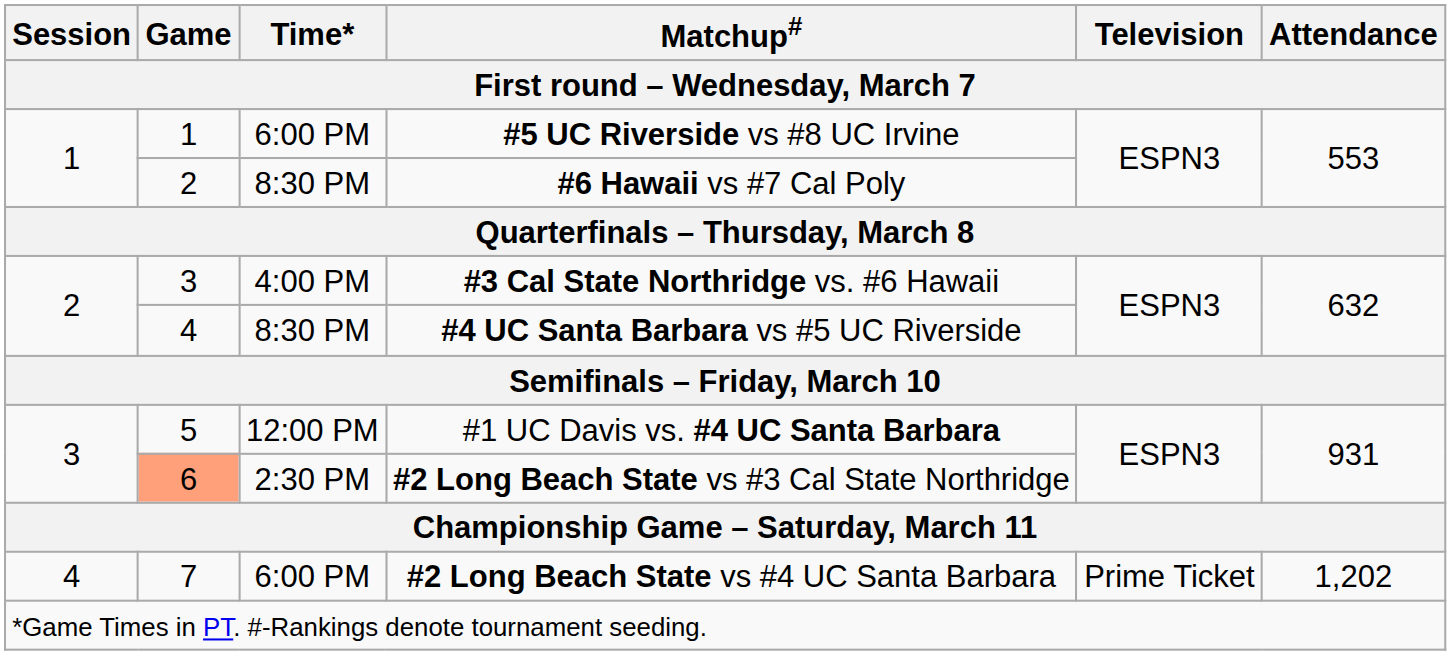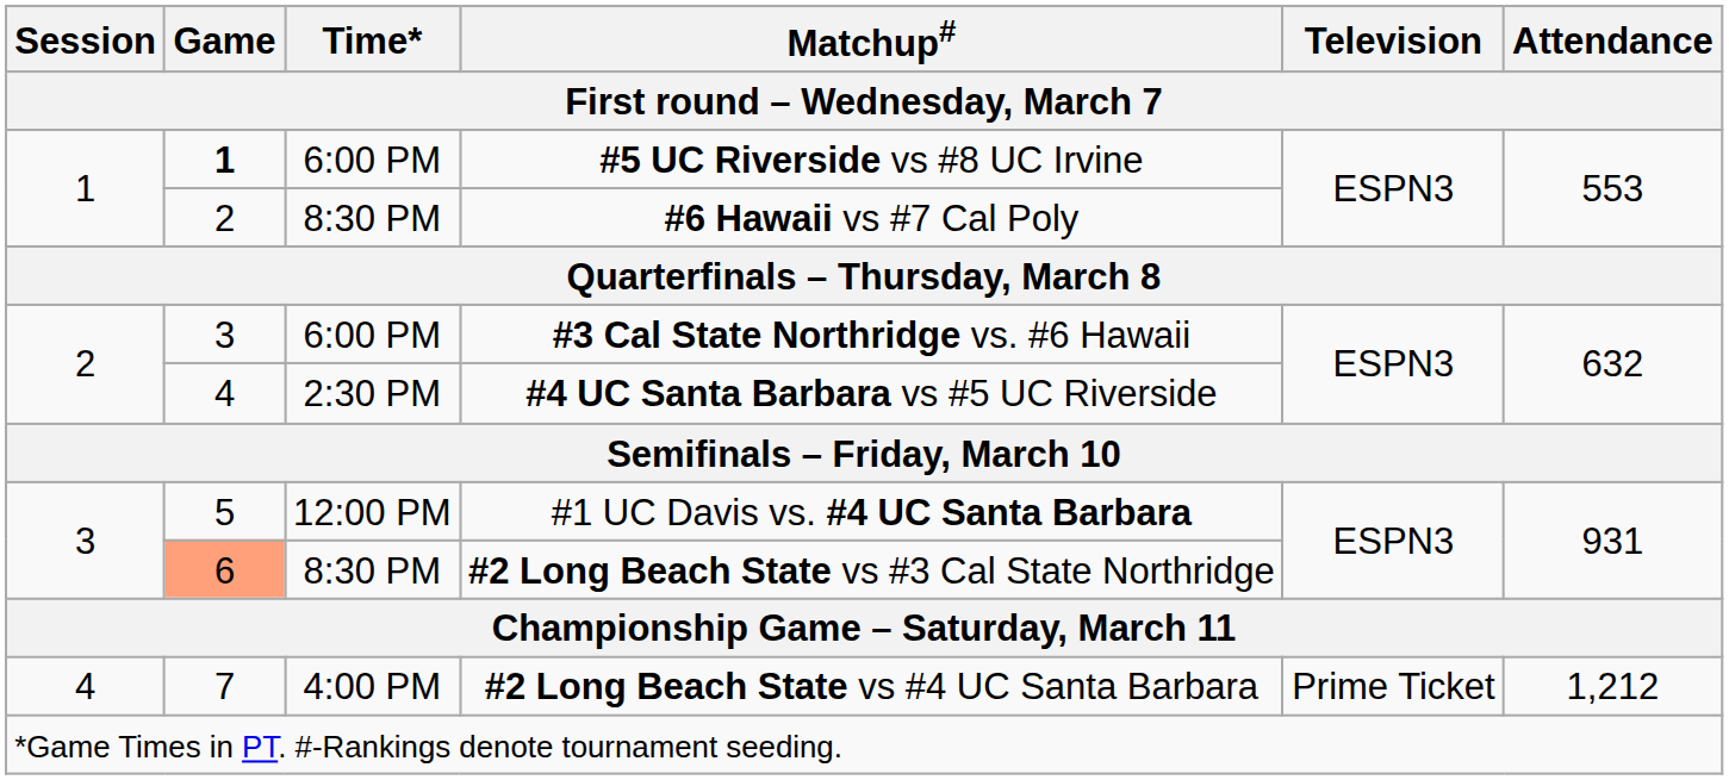#5 UC Riverside vs #8 UC Irvine | Game / First round – Wednesday, March 7: normal -> bold
#3 Cal State Northridge vs. #6 Hawaii | Time* / First round – Wednesday, March 7: 4:00 PM -> 6:00 PM
#4 UC Santa Barbara vs #5 UC Riverside | Time* / First round – Wednesday, March 7: 8:30 PM -> 2:30 PM
#2 Long Beach State vs #3 Cal State Northridge | Time* / First round – Wednesday, March 7: 2:30 PM -> 8:30 PM
#2 Long Beach State vs #4 UC Santa Barbara | Time* / First round – Wednesday, March 7: 6:00 PM -> 4:00 PM
#2 Long Beach State vs #4 UC Santa Barbara | Attendance / First round – Wednesday, March 7: 1,202 -> 1,212
